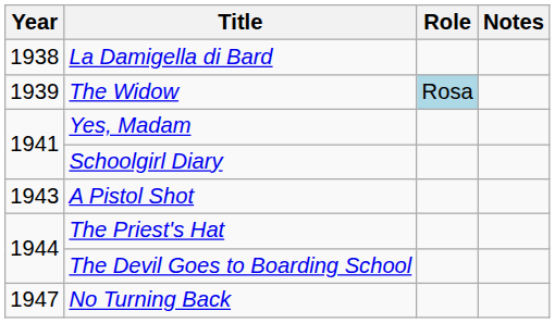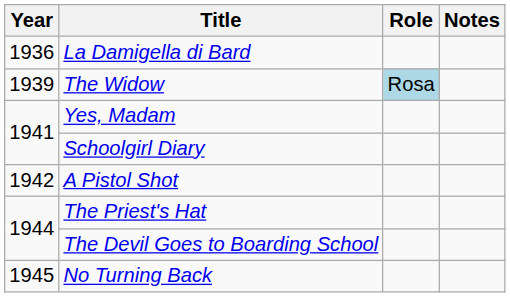La Damigella di Bard | Year: 1938 -> 1936
A Pistol Shot | Year: 1943 -> 1942
No Turning Back | Year: 1947 -> 1945
